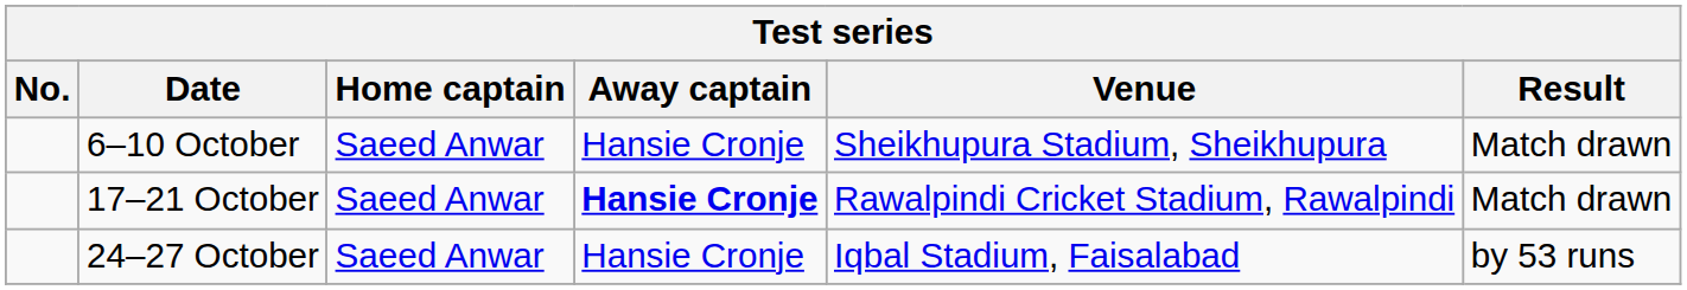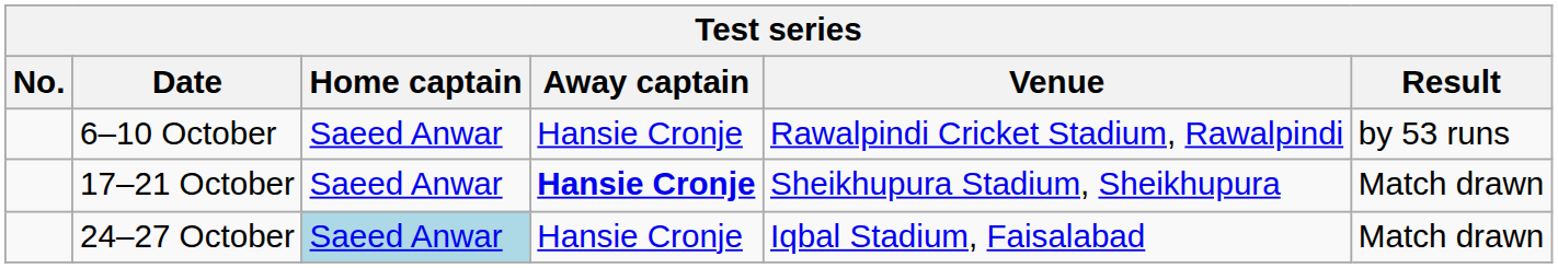6–10 October | Venue: Sheikhupura Stadium, Sheikhupura -> Rawalpindi Cricket Stadium, Rawalpindi
6–10 October | Result: Match drawn -> by 53 runs
17–21 October | Venue: Rawalpindi Cricket Stadium, Rawalpindi -> Sheikhupura Stadium, Sheikhupura
24–27 October | Home captain: no background -> lightblue background
24–27 October | Result: by 53 runs -> Match drawn
